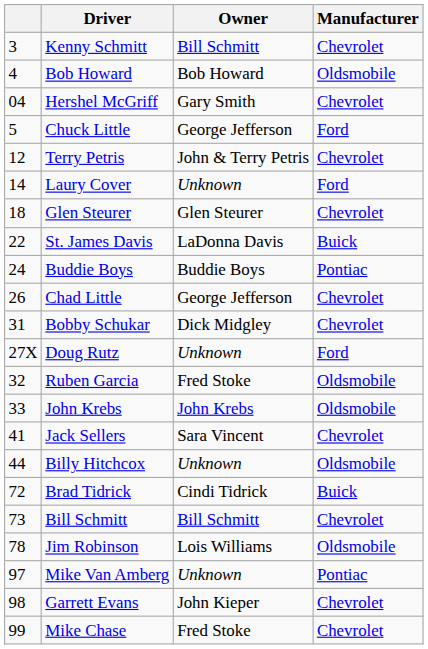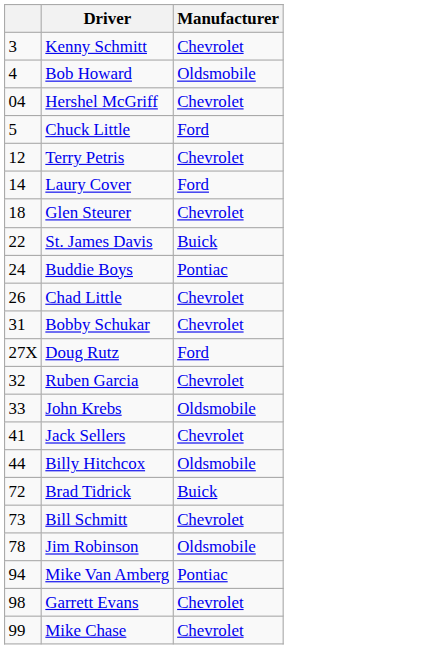- column: Owner | Bill Schmitt | Bob Howard | Gary Smith | George Jefferson | John & Terry Petris | Unknown | Glen Steurer | LaDonna Davis | Buddie Boys | George Jefferson | Dick Midgley | Unknown | Fred Stoke | John Krebs | Sara Vincent | Unknown | Cindi Tidrick | Bill Schmitt | Lois Williams | Unknown | John Kieper | Fred Stoke
Ruben Garcia | Manufacturer: Oldsmobile -> Chevrolet
Mike Van Amberg | column 1: 97 -> 94
